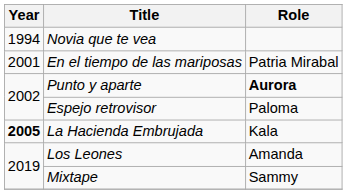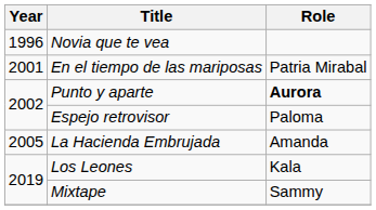Novia que te vea | Year: 1994 -> 1996
La Hacienda Embrujada | Year: bold -> normal
La Hacienda Embrujada | Role: Kala -> Amanda
Los Leones | Role: Amanda -> Kala
